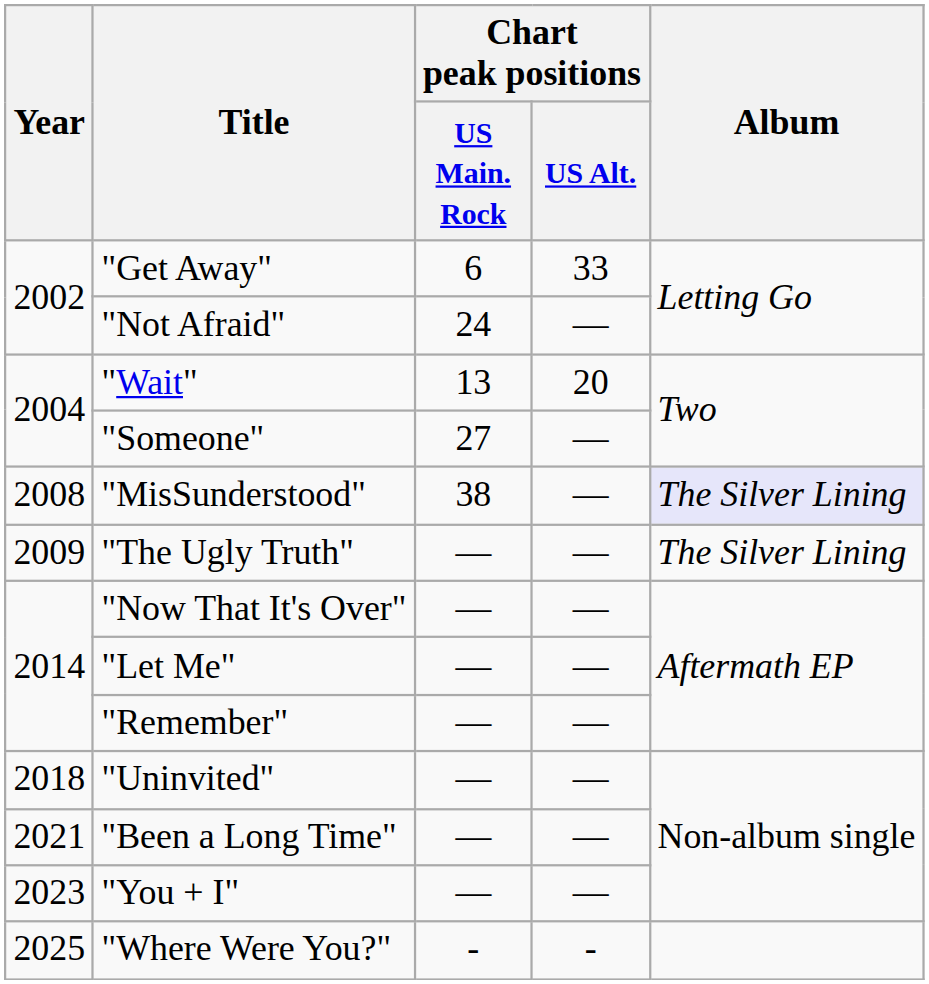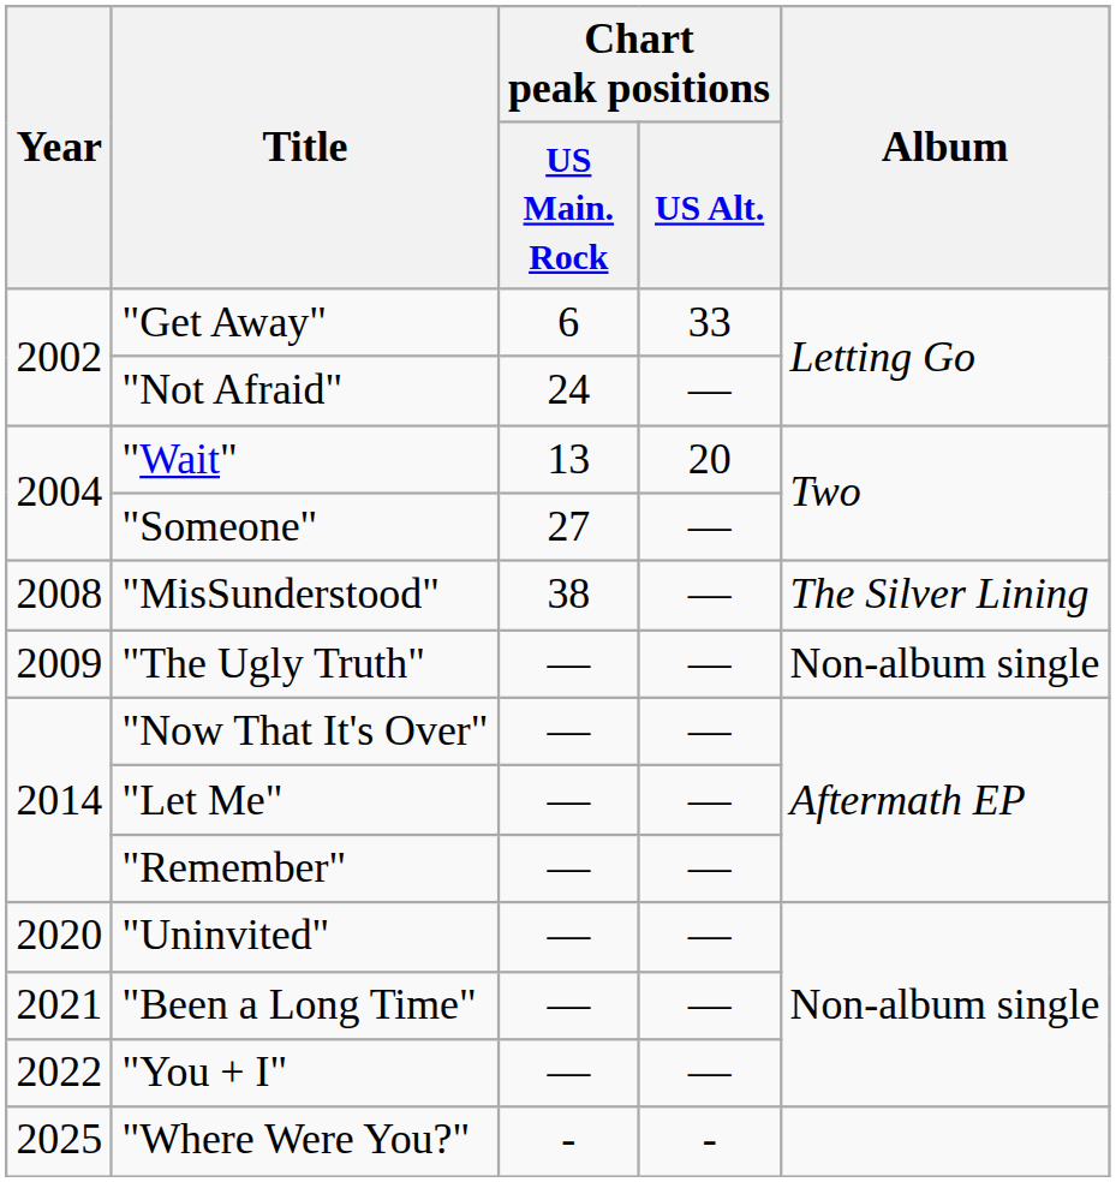"MisSunderstood" | Album: lavender background -> no background
"The Ugly Truth" | Album: The Silver Lining -> Non-album single
"Uninvited" | Year: 2018 -> 2020
"You + I" | Year: 2023 -> 2022
